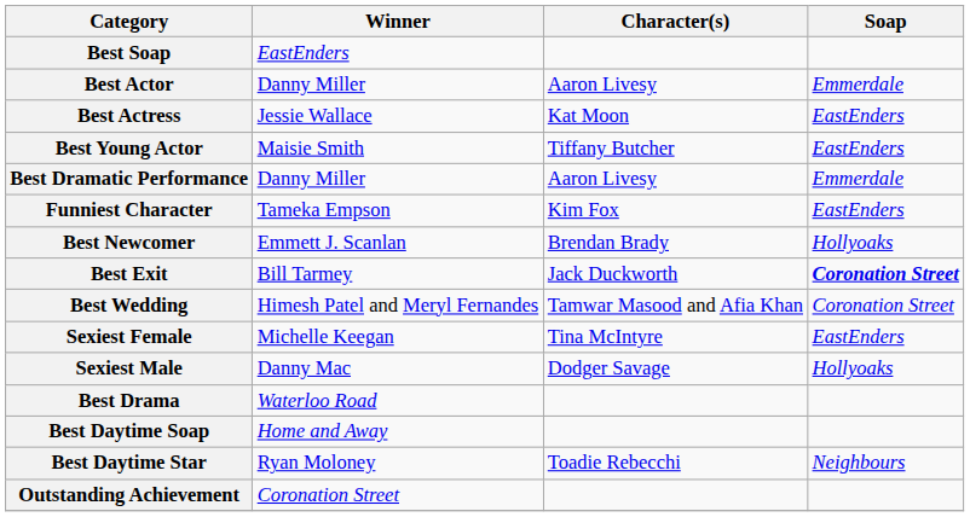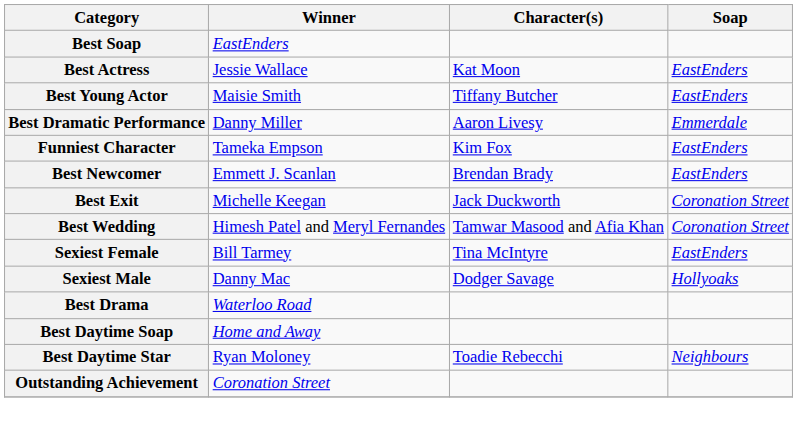- row: Best Actor | Danny Miller | Aaron Livesy | Emmerdale
Best Newcomer | Soap: Hollyoaks -> EastEnders
Best Exit | Winner: Bill Tarmey -> Michelle Keegan
Best Exit | Soap: bold -> normal
Sexiest Female | Winner: Michelle Keegan -> Bill Tarmey
